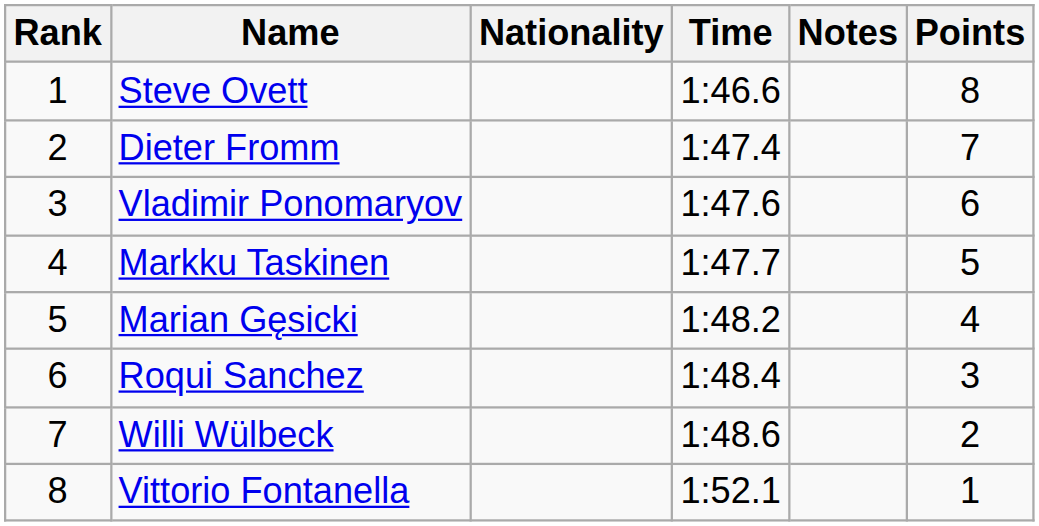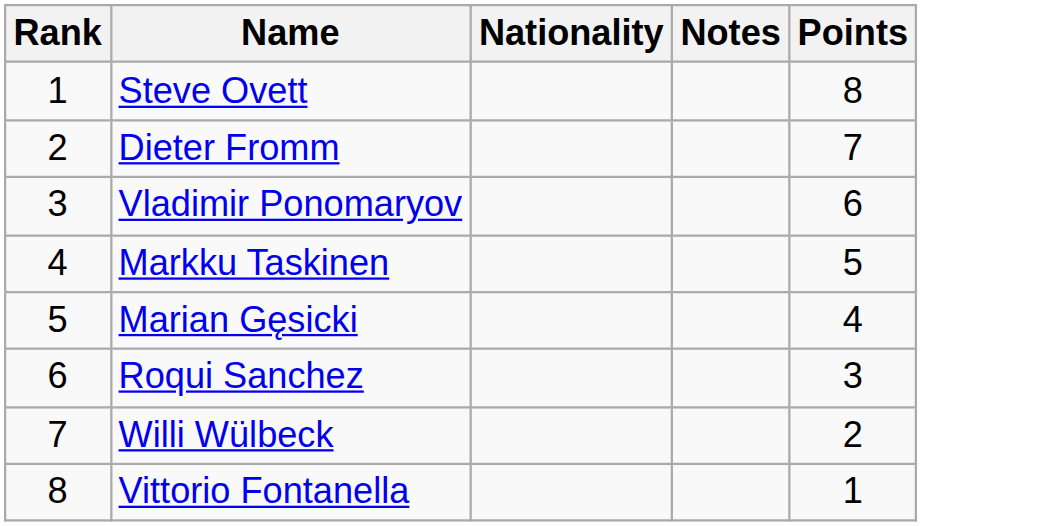- column: Time | 1:46.6 | 1:47.4 | 1:47.6 | 1:47.7 | 1:48.2 | 1:48.4 | 1:48.6 | 1:52.1
